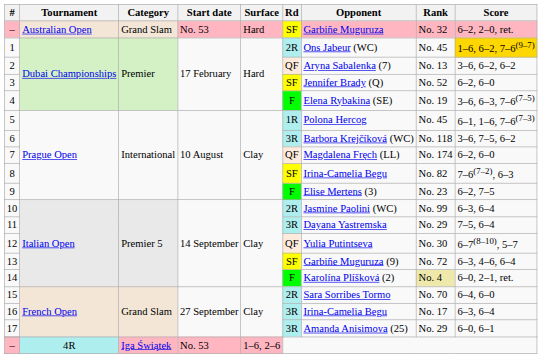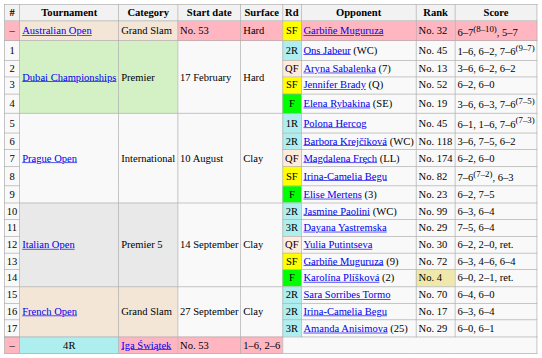– / Australian Open | Score: 6–2, 2–0, ret. -> 6–7(8–10), 5–7
1 | Score: gold background -> no background
6 | Rd: 3R -> 2R
12 | Score: 6–7(8–10), 5–7 -> 6–2, 2–0, ret.
16 | Rd: 3R -> 2R
